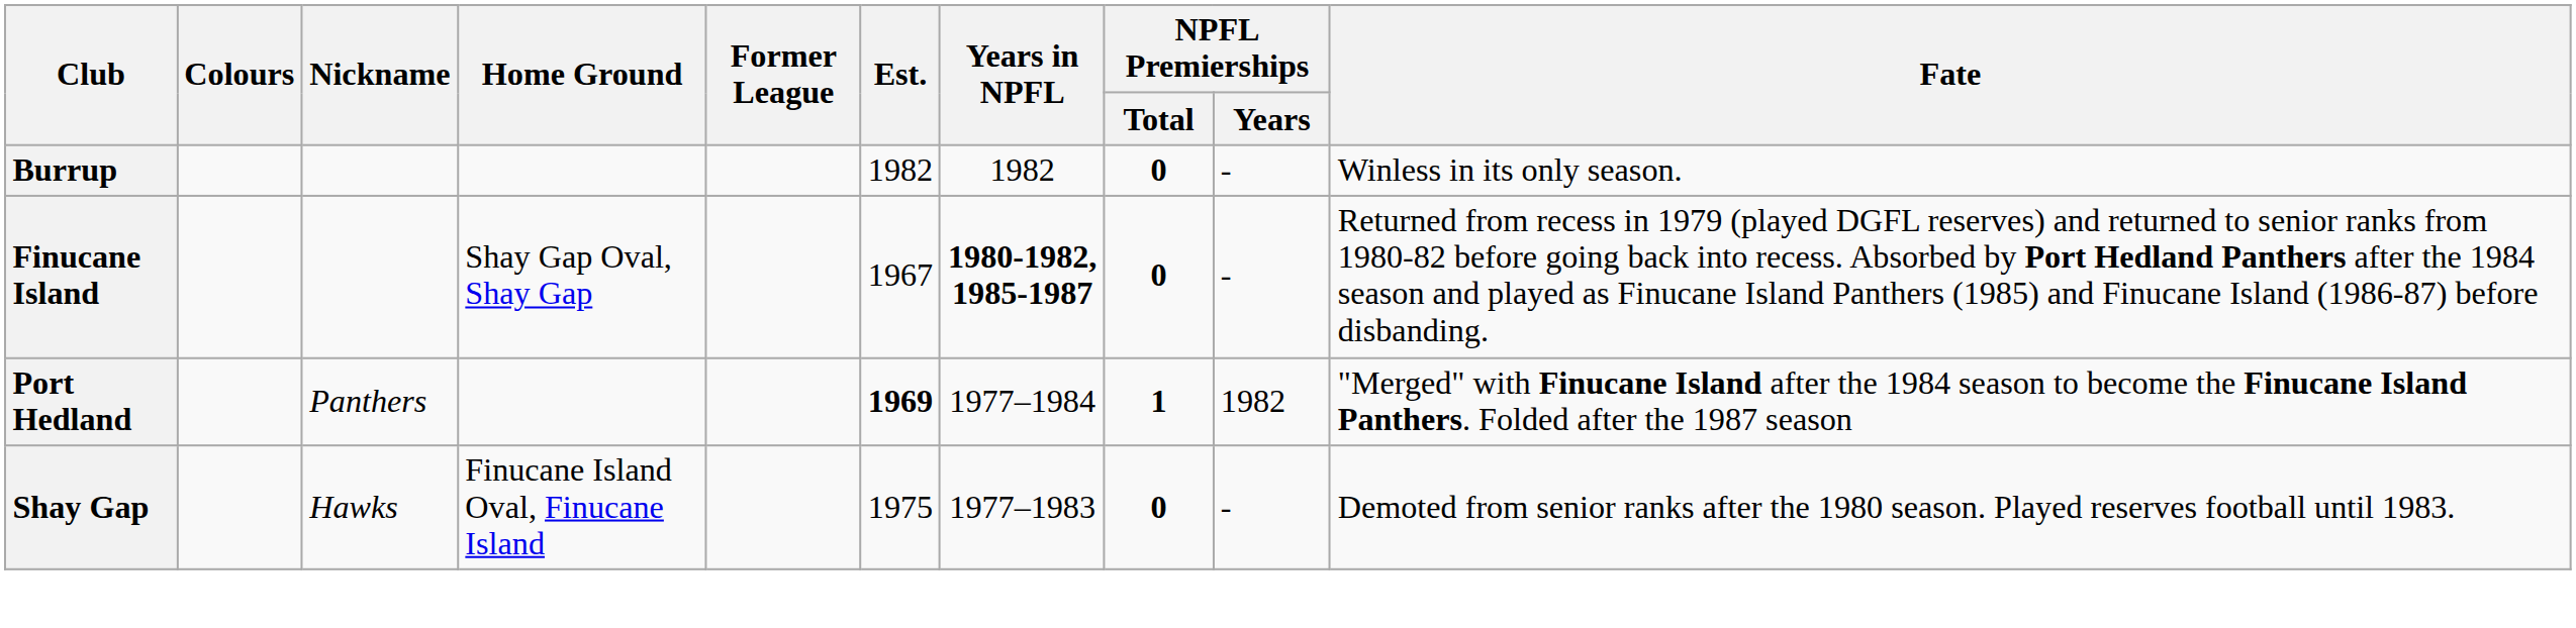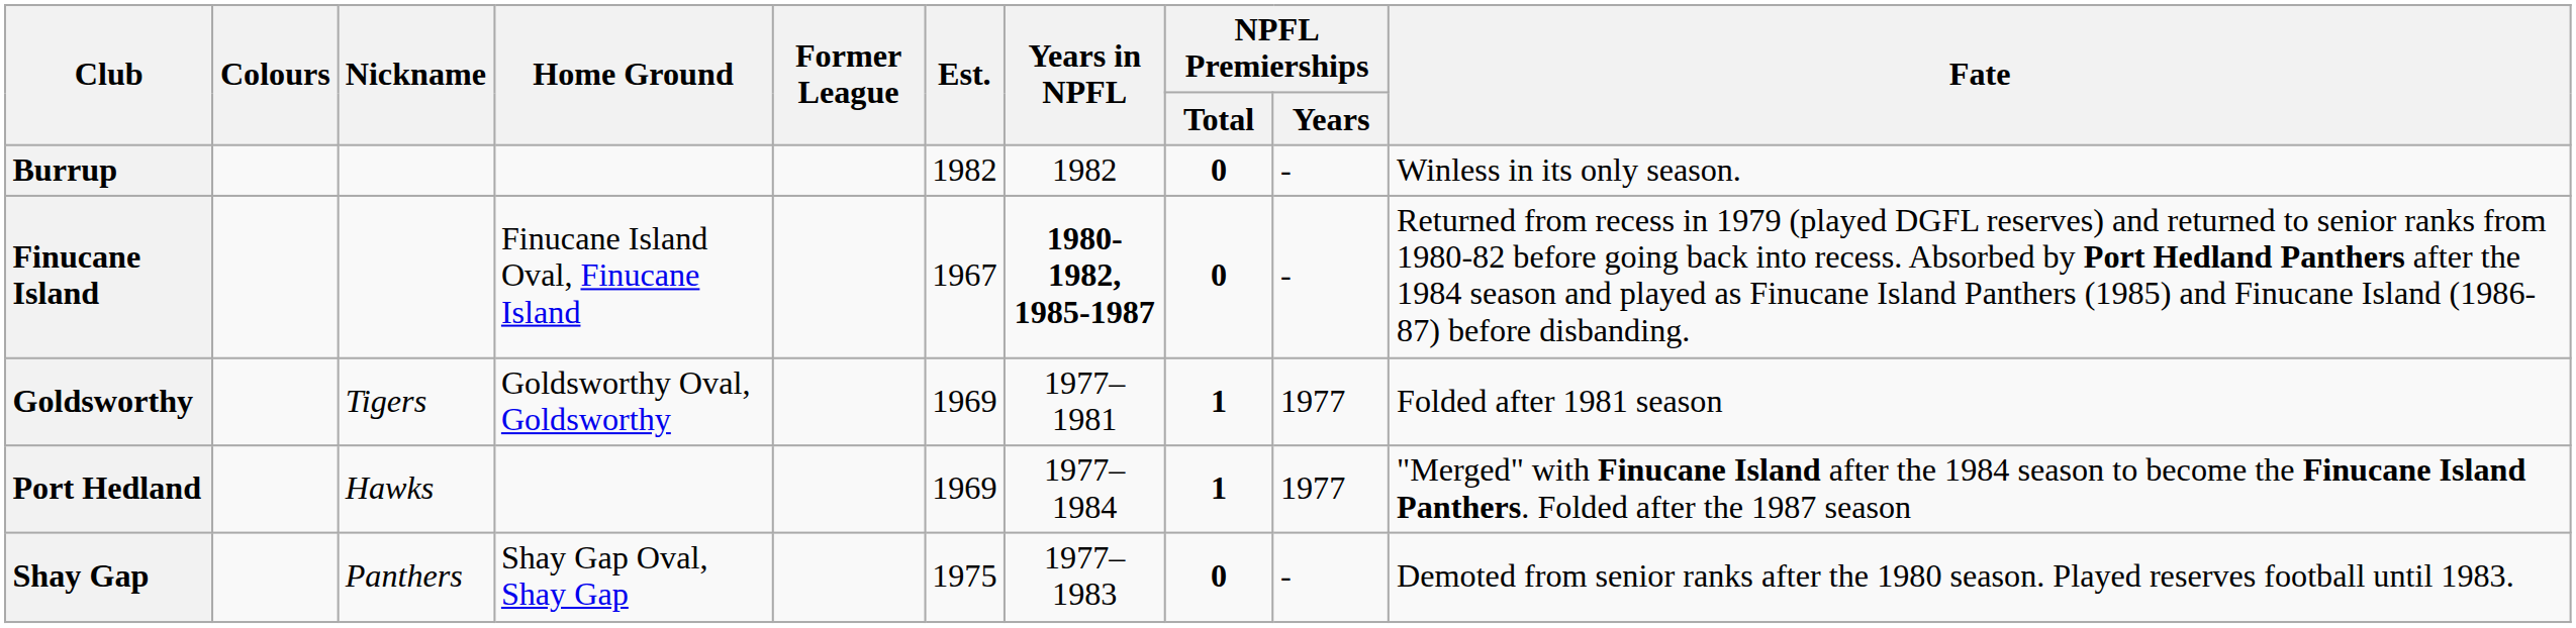Finucane Island | Home Ground: Shay Gap Oval, Shay Gap -> Finucane Island Oval, Finucane Island
+ row: Goldsworthy | Tigers | Goldsworthy Oval, Goldsworthy | 1969 | 1977–1981 | 1 | 1977 | Folded after 1981 season
Port Hedland | Nickname: Panthers -> Hawks
Port Hedland | Est.: bold -> normal
Port Hedland | NPFL Premierships / Years: 1982 -> 1977
Shay Gap | Nickname: Hawks -> Panthers
Shay Gap | Home Ground: Finucane Island Oval, Finucane Island -> Shay Gap Oval, Shay Gap
